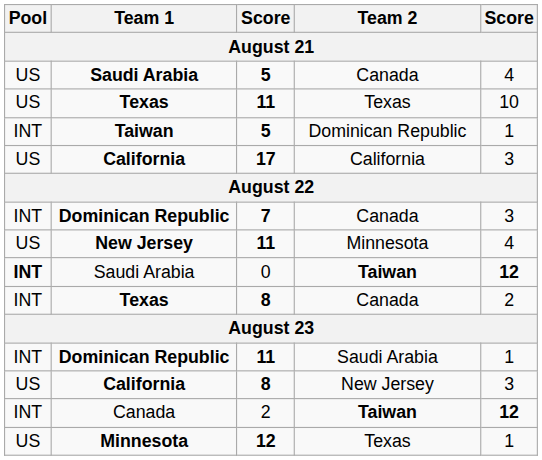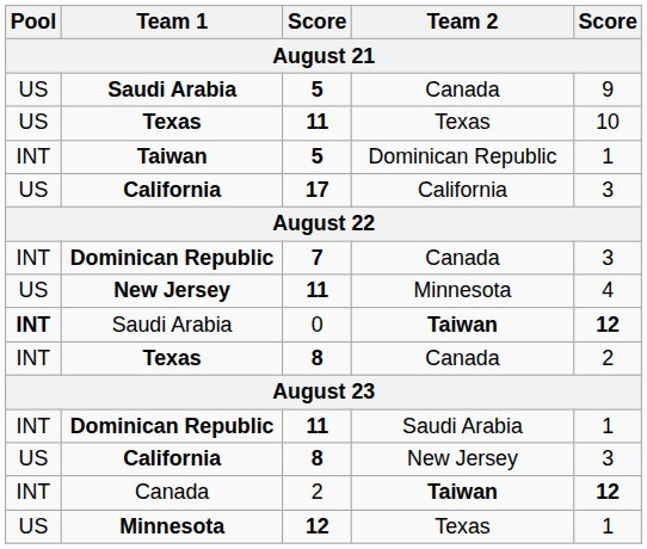Saudi Arabia / 5 | column 5: 4 -> 9
